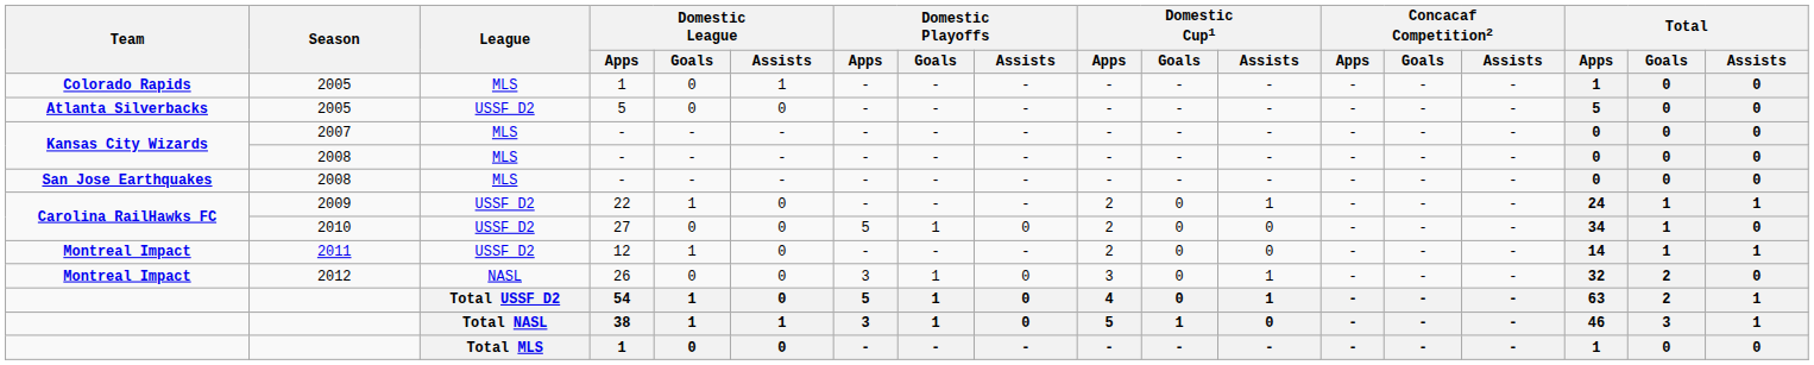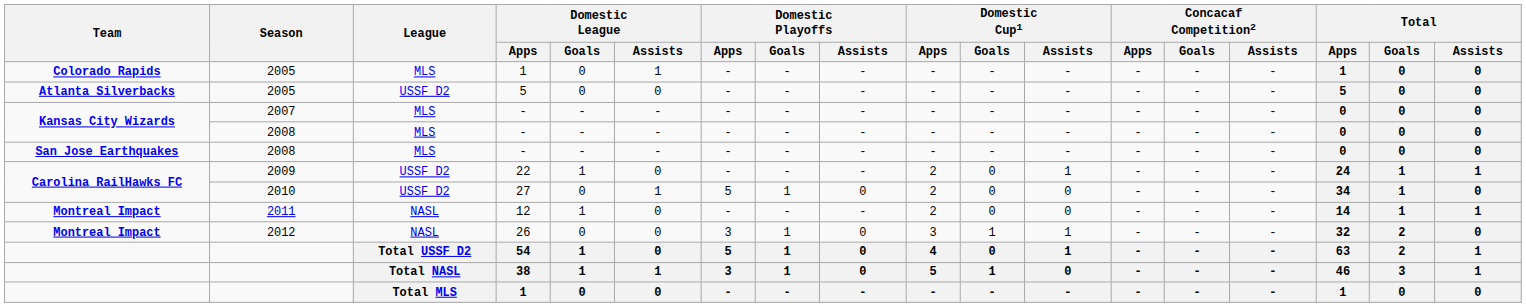27 | Domestic League / Assists: 0 -> 1
12 | League: USSF D2 -> NASL
26 | Domestic Cup1 / Goals: 0 -> 1
